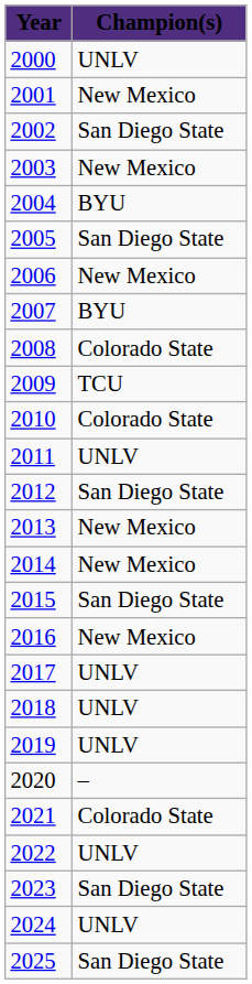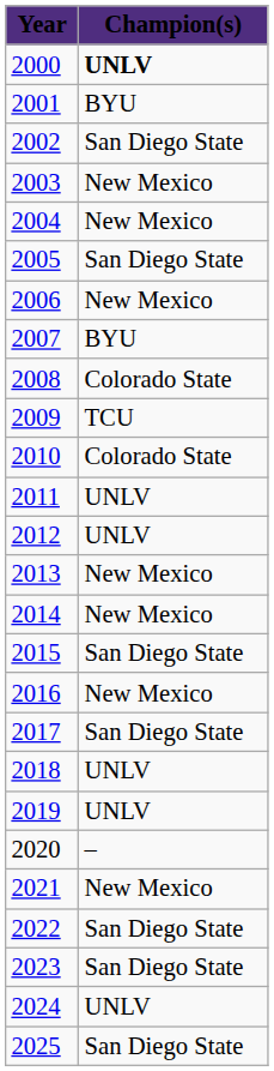2000 | Champion(s): normal -> bold
2001 | Champion(s): New Mexico -> BYU
2004 | Champion(s): BYU -> New Mexico
2012 | Champion(s): San Diego State -> UNLV
2017 | Champion(s): UNLV -> San Diego State
2021 | Champion(s): Colorado State -> New Mexico
2022 | Champion(s): UNLV -> San Diego State
